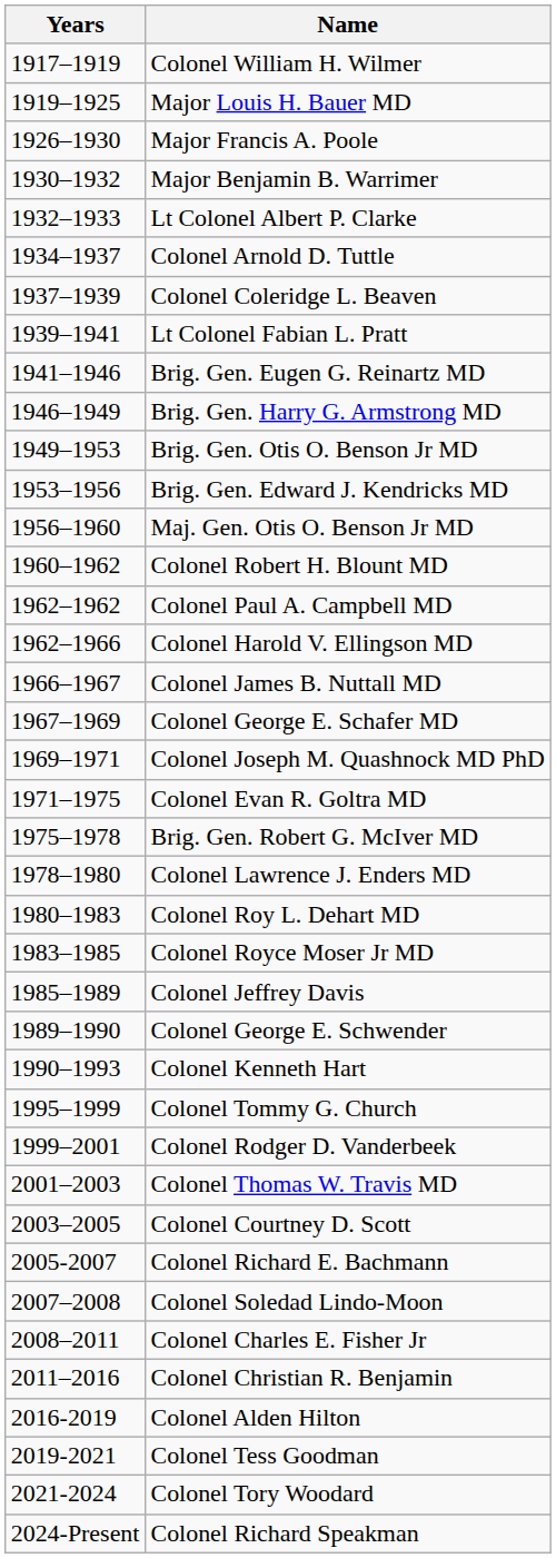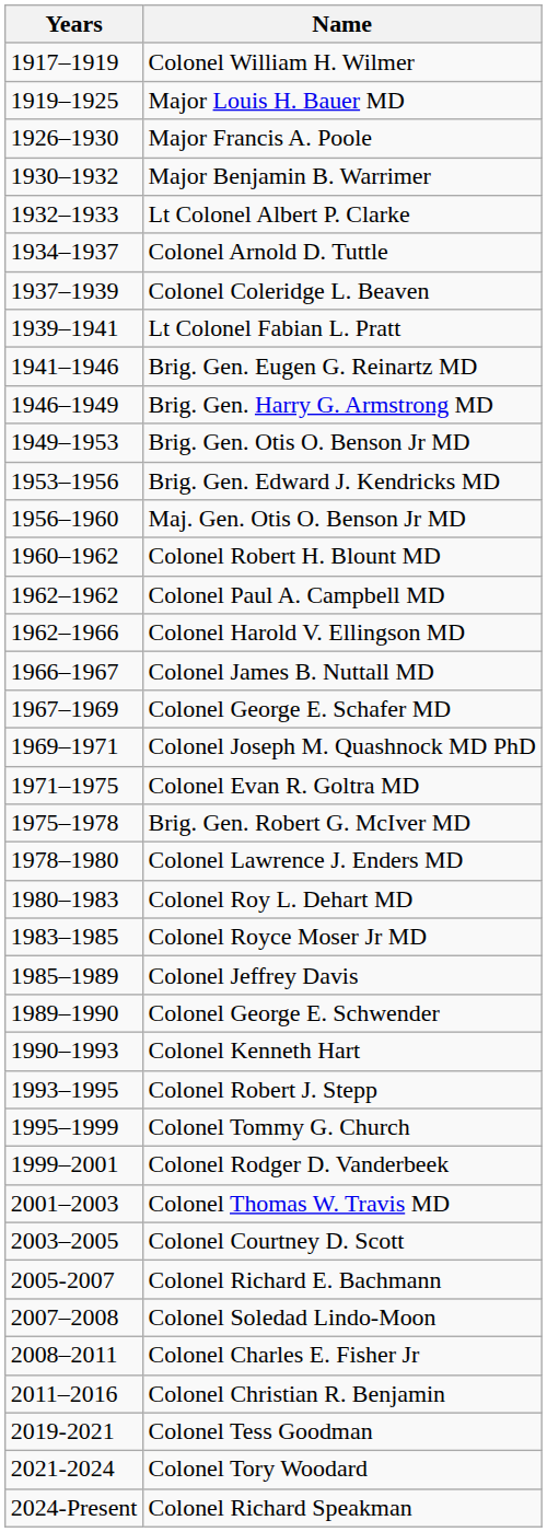+ row: 1993–1995 | Colonel Robert J. Stepp
- row: 2016-2019 | Colonel Alden Hilton
